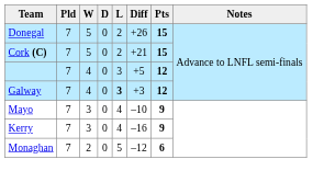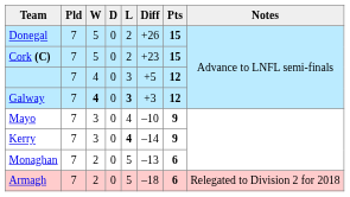Cork (C) | Diff: +21 -> +23
Galway | W: normal -> bold
Kerry | L: normal -> bold
Kerry | Diff: –16 -> –14
Monaghan | Diff: –12 -> –13
+ row: Armagh | 7 | 2 | 0 | 5 | –18 | 6 | Relegated to Division 2 for 2018
